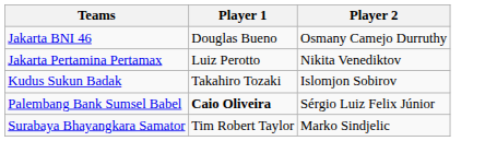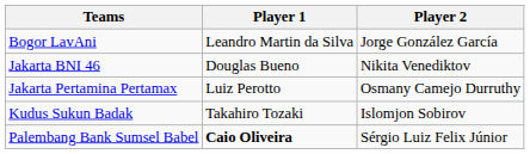+ row: Bogor LavAni | Leandro Martin da Silva | Jorge González García
Jakarta BNI 46 | Player 2: Osmany Camejo Durruthy -> Nikita Venediktov
Jakarta Pertamina Pertamax | Player 2: Nikita Venediktov -> Osmany Camejo Durruthy
- row: Surabaya Bhayangkara Samator | Tim Robert Taylor | Marko Sindjelic
